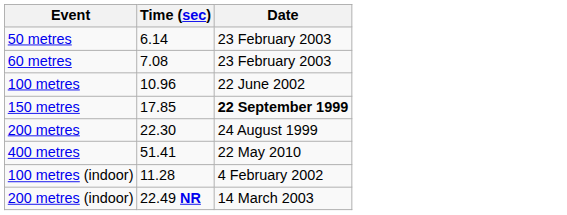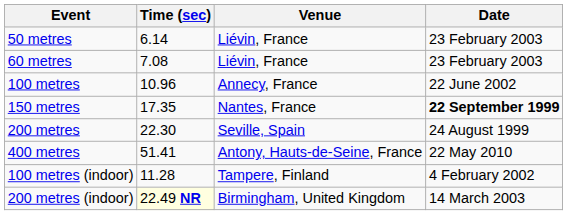+ column: Venue | Liévin, France | Liévin, France | Annecy, France | Nantes, France | Seville, Spain | Antony, Hauts-de-Seine, France | Tampere, Finland | Birmingham, United Kingdom
150 metres | Time (sec): 17.85 -> 17.35
200 metres (indoor) | Time (sec): no background -> lightyellow background
